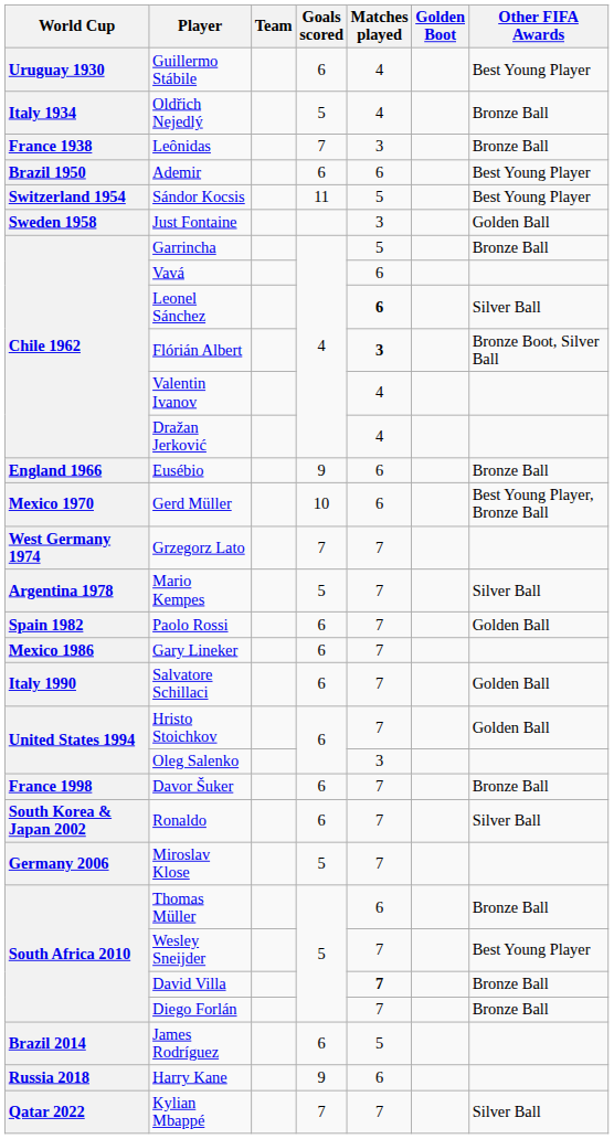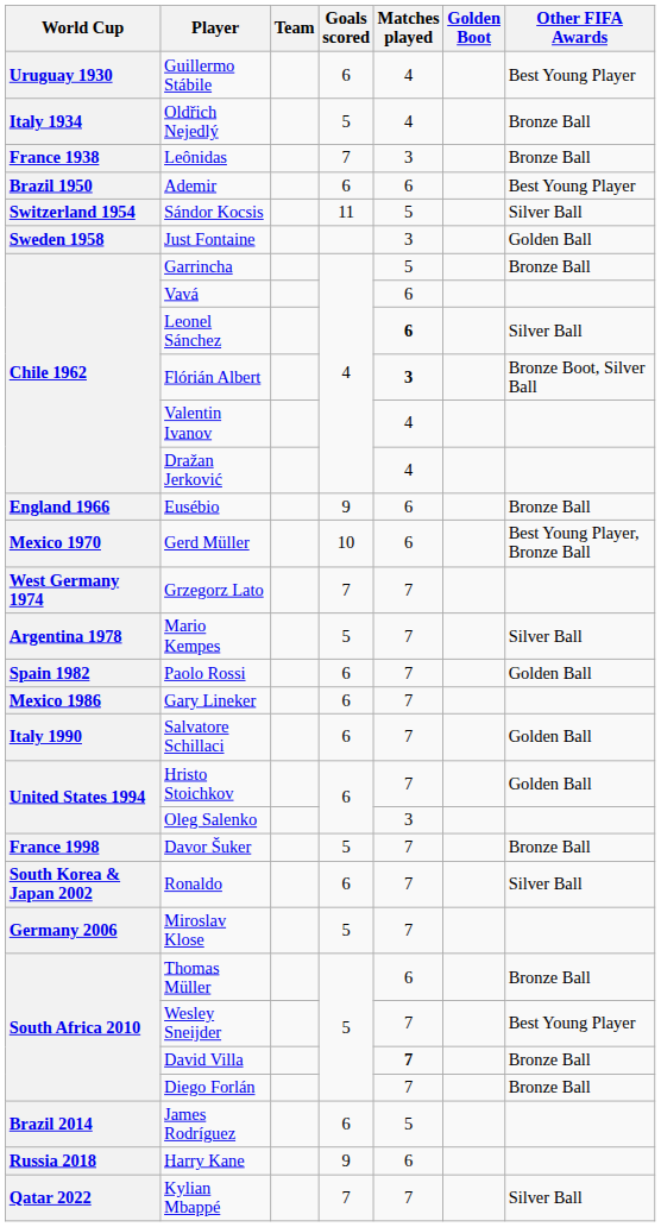Sándor Kocsis | Other FIFA Awards: Best Young Player -> Silver Ball
Davor Šuker | Goals scored: 6 -> 5
